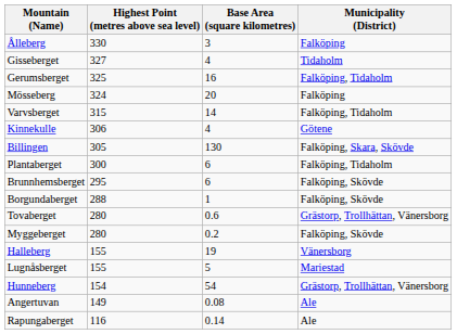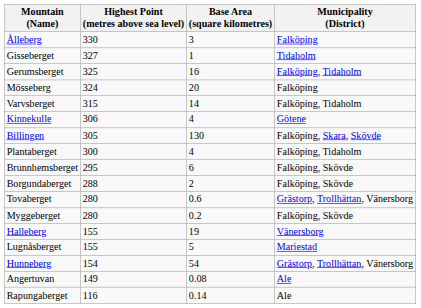Gisseberget | Base Area (square kilometres): 4 -> 1
Plantaberget | Base Area (square kilometres): 6 -> 4
Borgundaberget | Base Area (square kilometres): 1 -> 2
